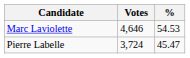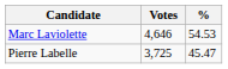Pierre Labelle | Votes: 3,724 -> 3,725
